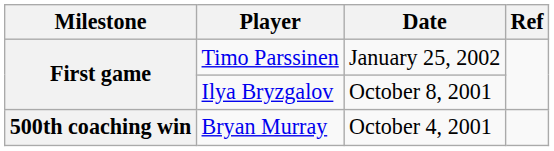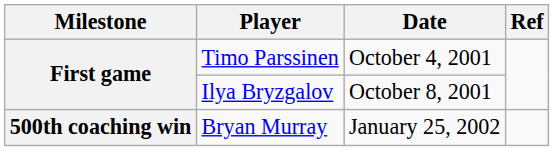Timo Parssinen | Date: January 25, 2002 -> October 4, 2001
Bryan Murray | Date: October 4, 2001 -> January 25, 2002
